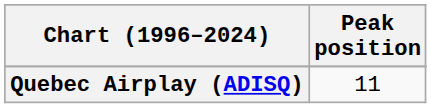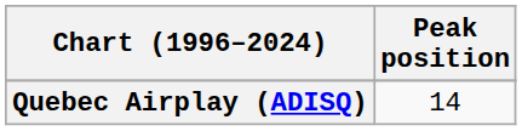Quebec Airplay (ADISQ) | Peak position: 11 -> 14
